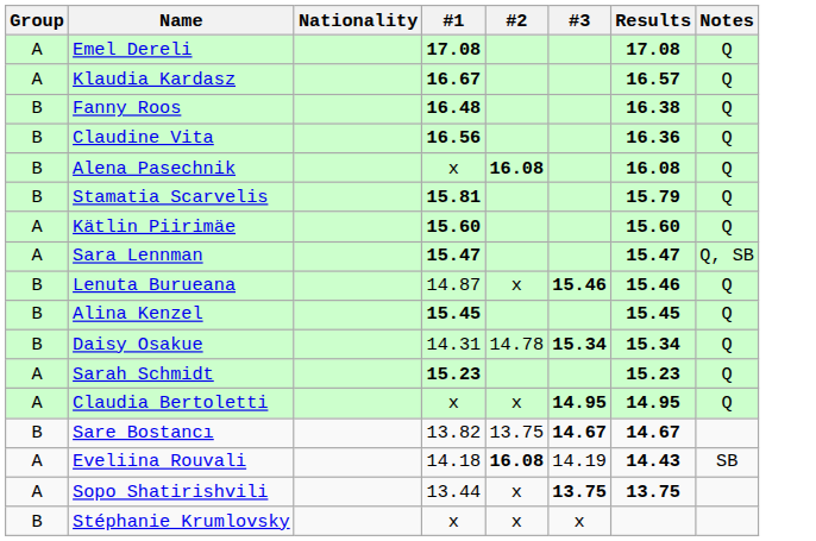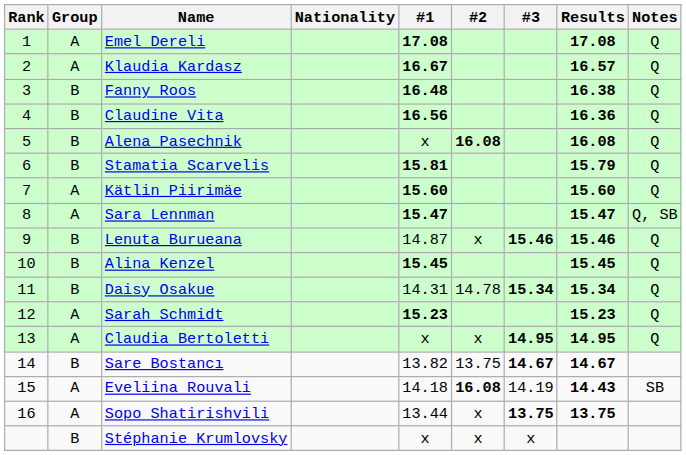+ column: Rank | 1 | 2 | 3 | 4 | 5 | 6 | 7 | 8 | 9 | 10 | 11 | 12 | 13 | 14 | 15 | 16
